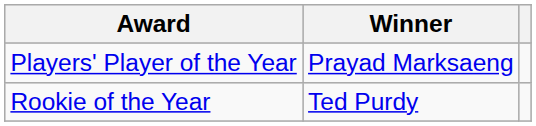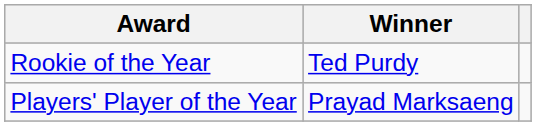rows swapped: Players' Player of the Year <-> Rookie of the Year
